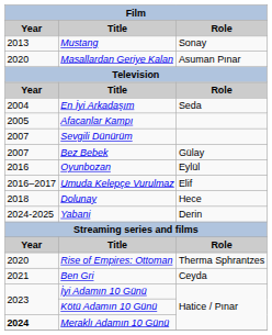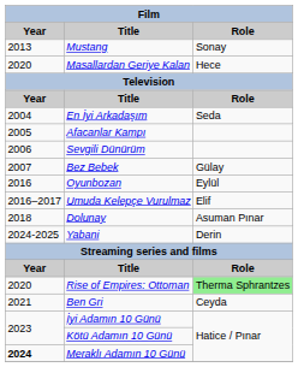Masallardan Geriye Kalan | Film / Role: Asuman Pınar -> Hece
Sevgili Dünürüm | Film / Year: 2007 -> 2006
Dolunay | Film / Role: Hece -> Asuman Pınar
Rise of Empires: Ottoman | Film / Role: no background -> lightgreen background
